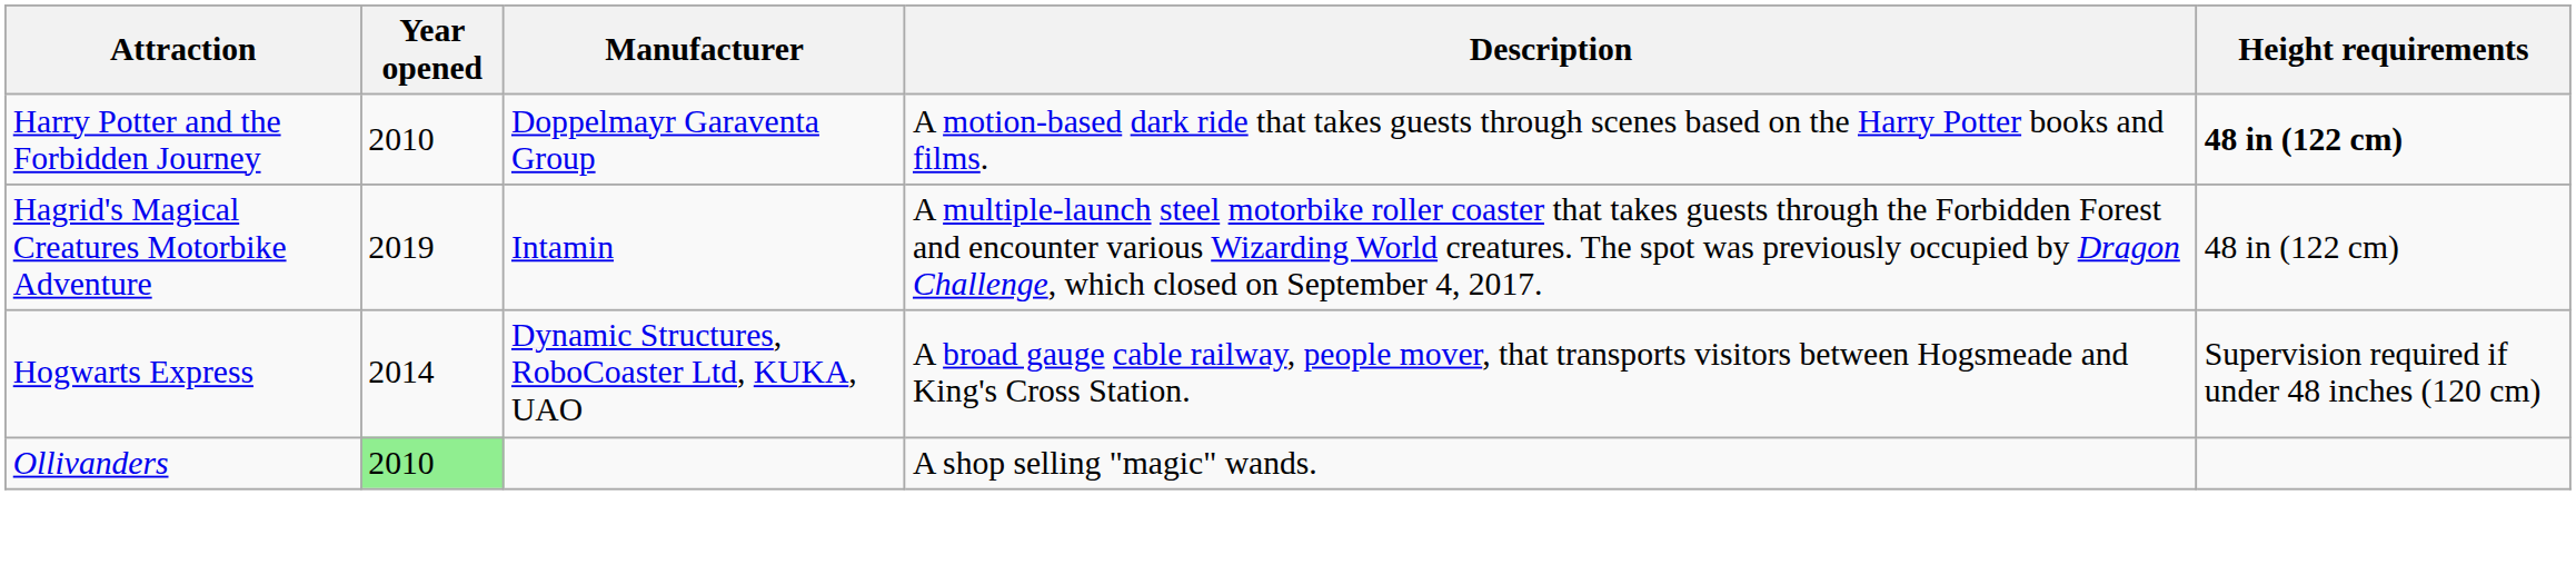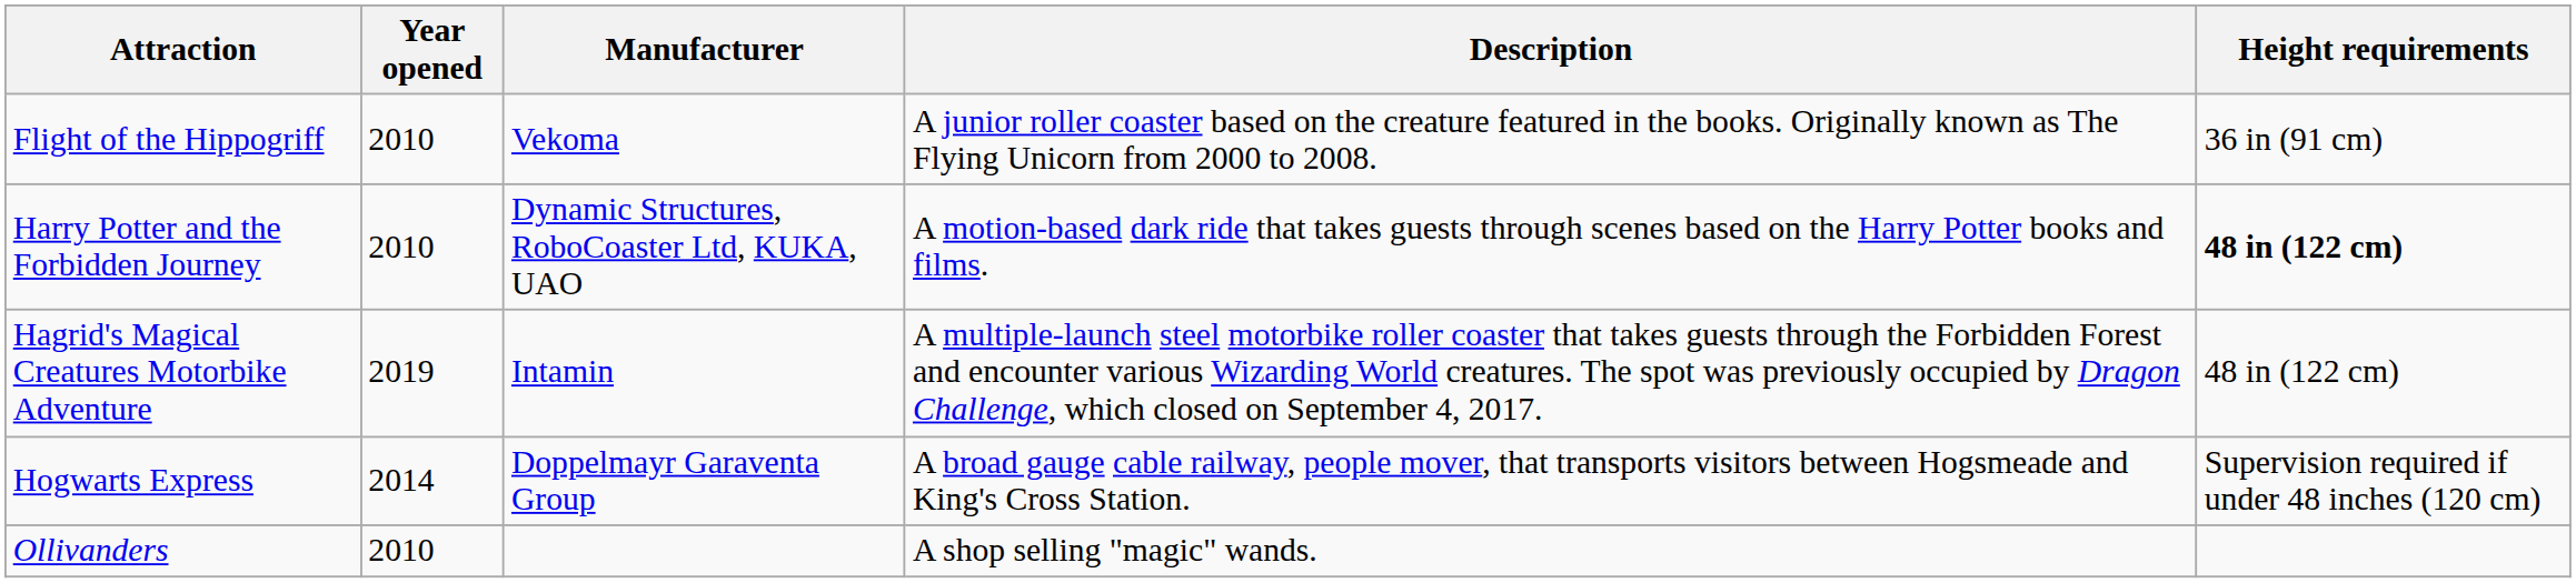+ row: Flight of the Hippogriff | 2010 | Vekoma | A junior roller coaster based on the creature featured in the books. Originally known as The Flying Unicorn from 2000 to 2008. | 36 in (91 cm)
Harry Potter and the Forbidden Journey | Manufacturer: Doppelmayr Garaventa Group -> Dynamic Structures, RoboCoaster Ltd, KUKA, UAO
Hogwarts Express | Manufacturer: Dynamic Structures, RoboCoaster Ltd, KUKA, UAO -> Doppelmayr Garaventa Group
Ollivanders | Year opened: lightgreen background -> no background
